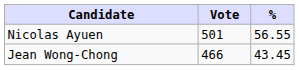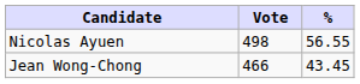Nicolas Ayuen | Vote: 501 -> 498
